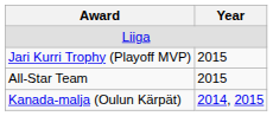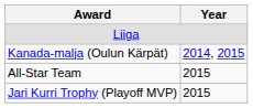rows swapped: Kanada-malja (Oulun Kärpät) <-> Jari Kurri Trophy (Playoff MVP)
